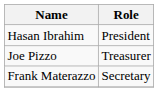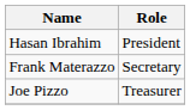rows swapped: Frank Materazzo <-> Joe Pizzo
